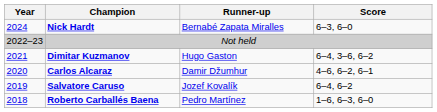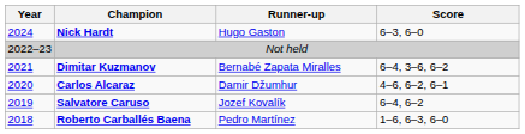Nick Hardt | Runner-up: Bernabé Zapata Miralles -> Hugo Gaston
Dimitar Kuzmanov | Runner-up: Hugo Gaston -> Bernabé Zapata Miralles
